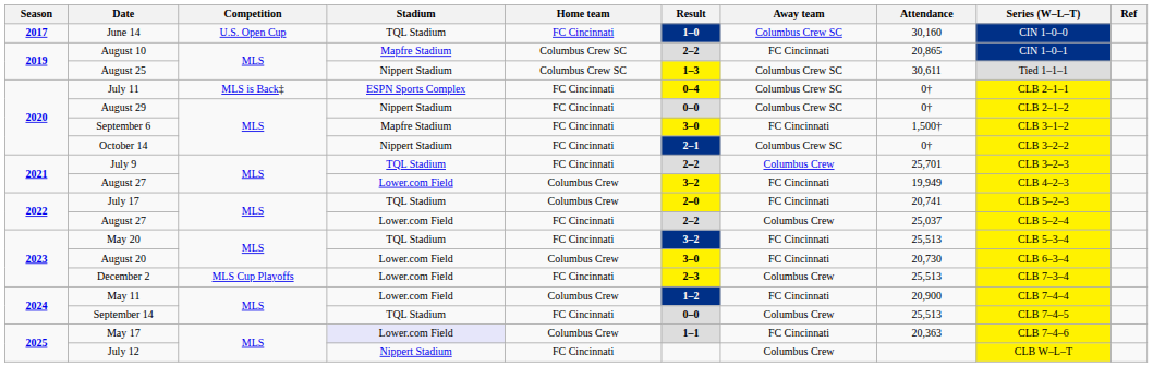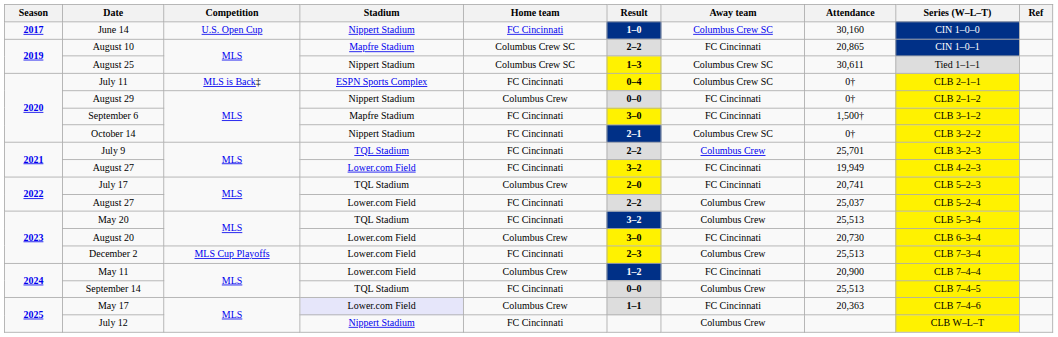June 14 | Stadium: TQL Stadium -> Nippert Stadium
August 29 | Home team: FC Cincinnati -> Columbus Crew
August 29 | Away team: Columbus Crew SC -> FC Cincinnati
2021 / August 27 | Home team: Columbus Crew -> FC Cincinnati
May 20 | Away team: FC Cincinnati -> Columbus Crew
